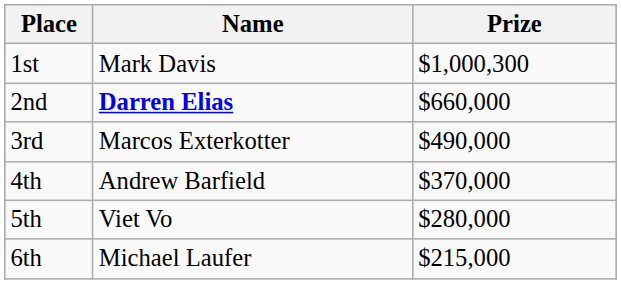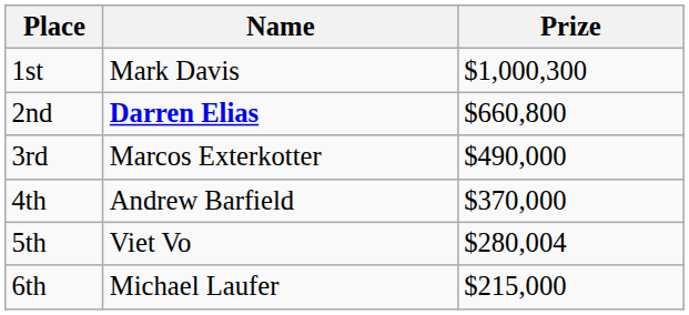2nd | Prize: $660,000 -> $660,800
5th | Prize: $280,000 -> $280,004
